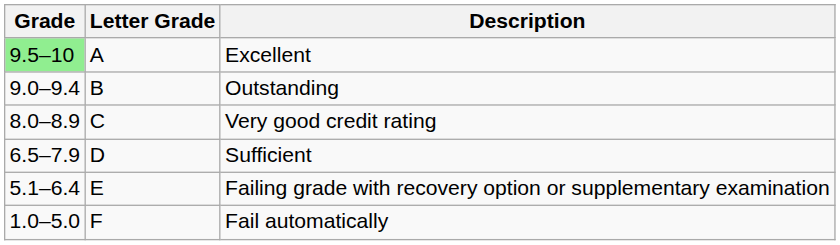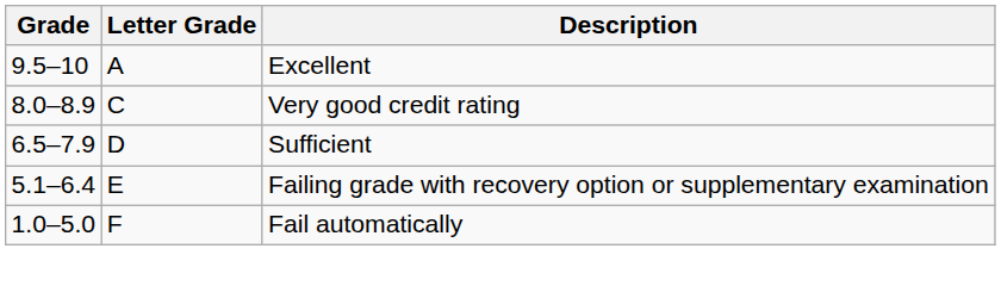Excellent | Grade: lightgreen background -> no background
- row: 9.0–9.4 | B | Outstanding
